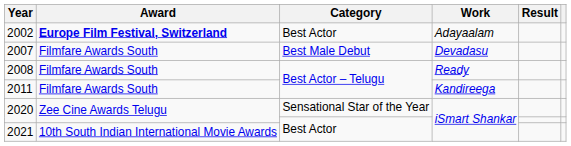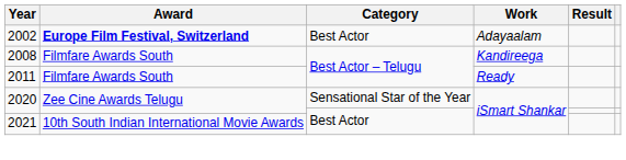- row: 2007 | Filmfare Awards South | Best Male Debut | Devadasu
2008 | Work: Ready -> Kandireega
2011 | Work: Kandireega -> Ready
